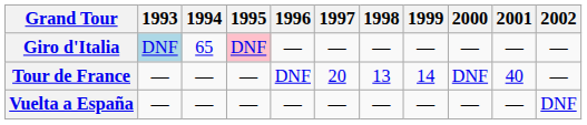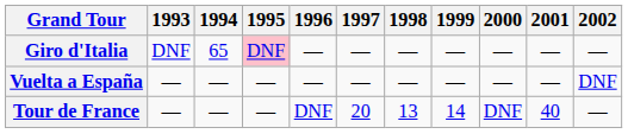Giro d'Italia | 1993: lightblue background -> no background
rows swapped: Tour de France <-> Vuelta a España
